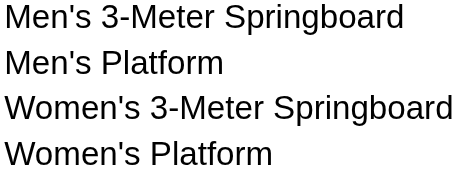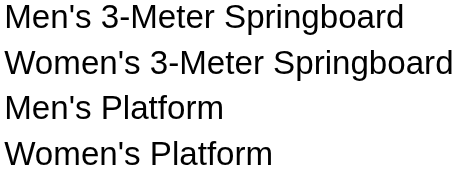rows swapped: Men's Platform <-> Women's 3-Meter Springboard
